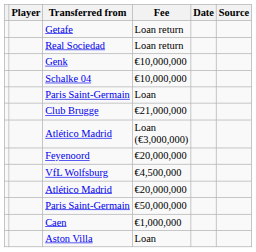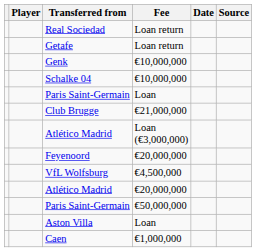rows swapped: Getafe <-> Real Sociedad
rows swapped: Aston Villa <-> Caen
